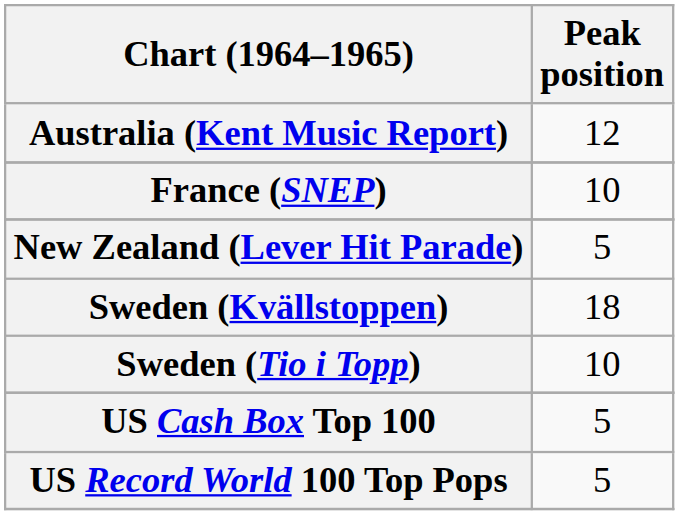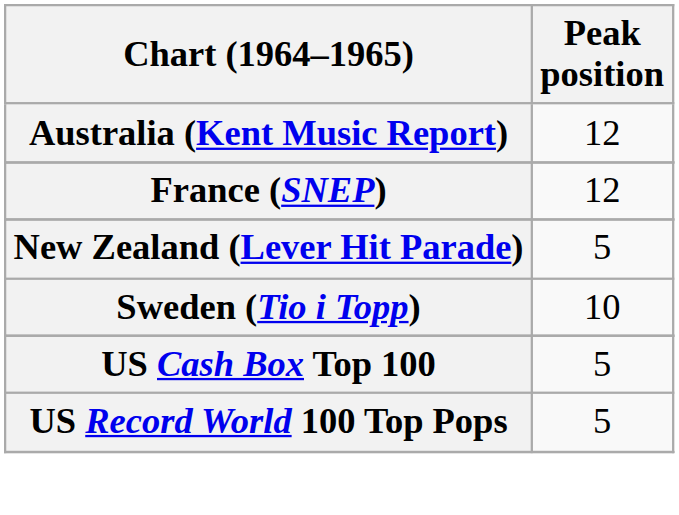France (SNEP) | Peak position: 10 -> 12
- row: Sweden (Kvällstoppen) | 18
